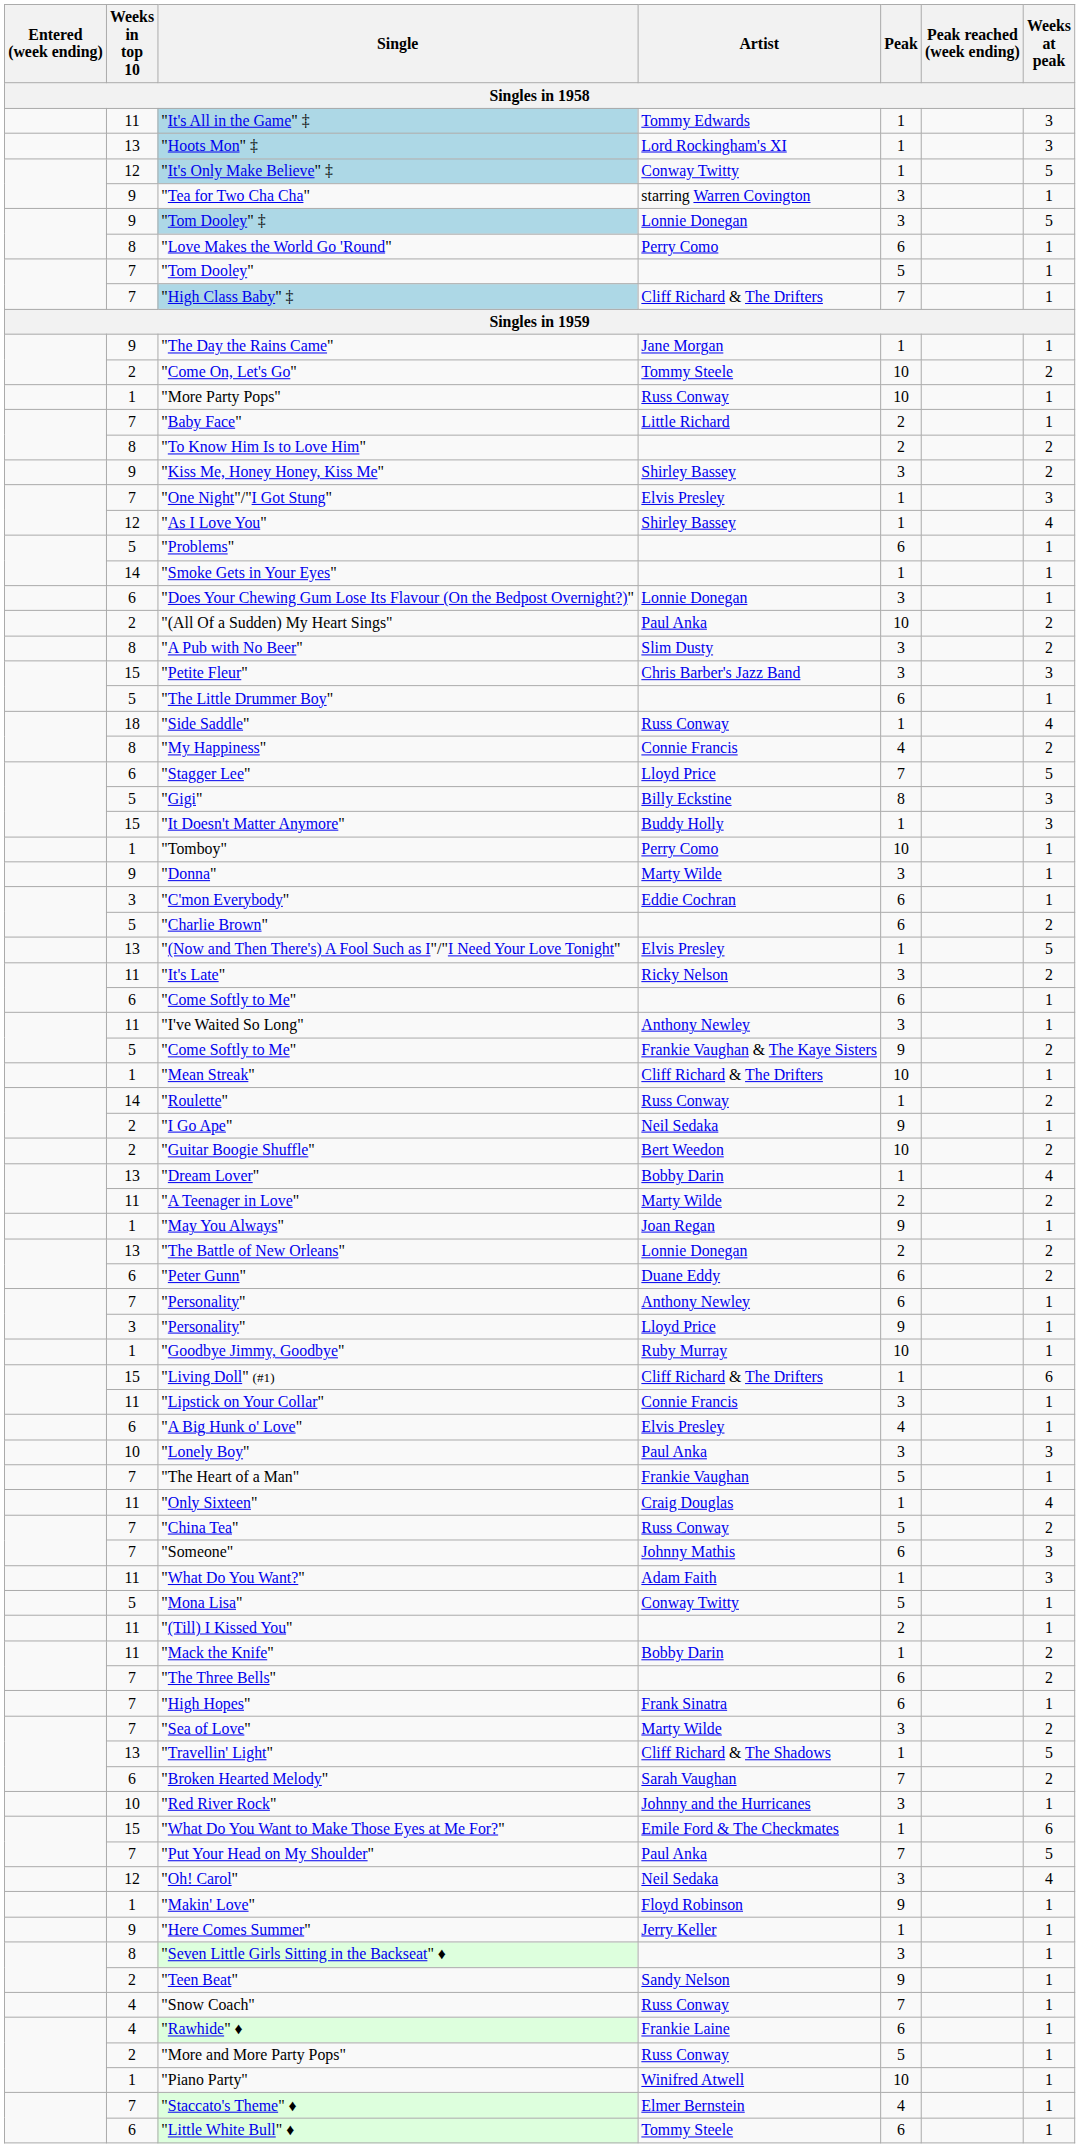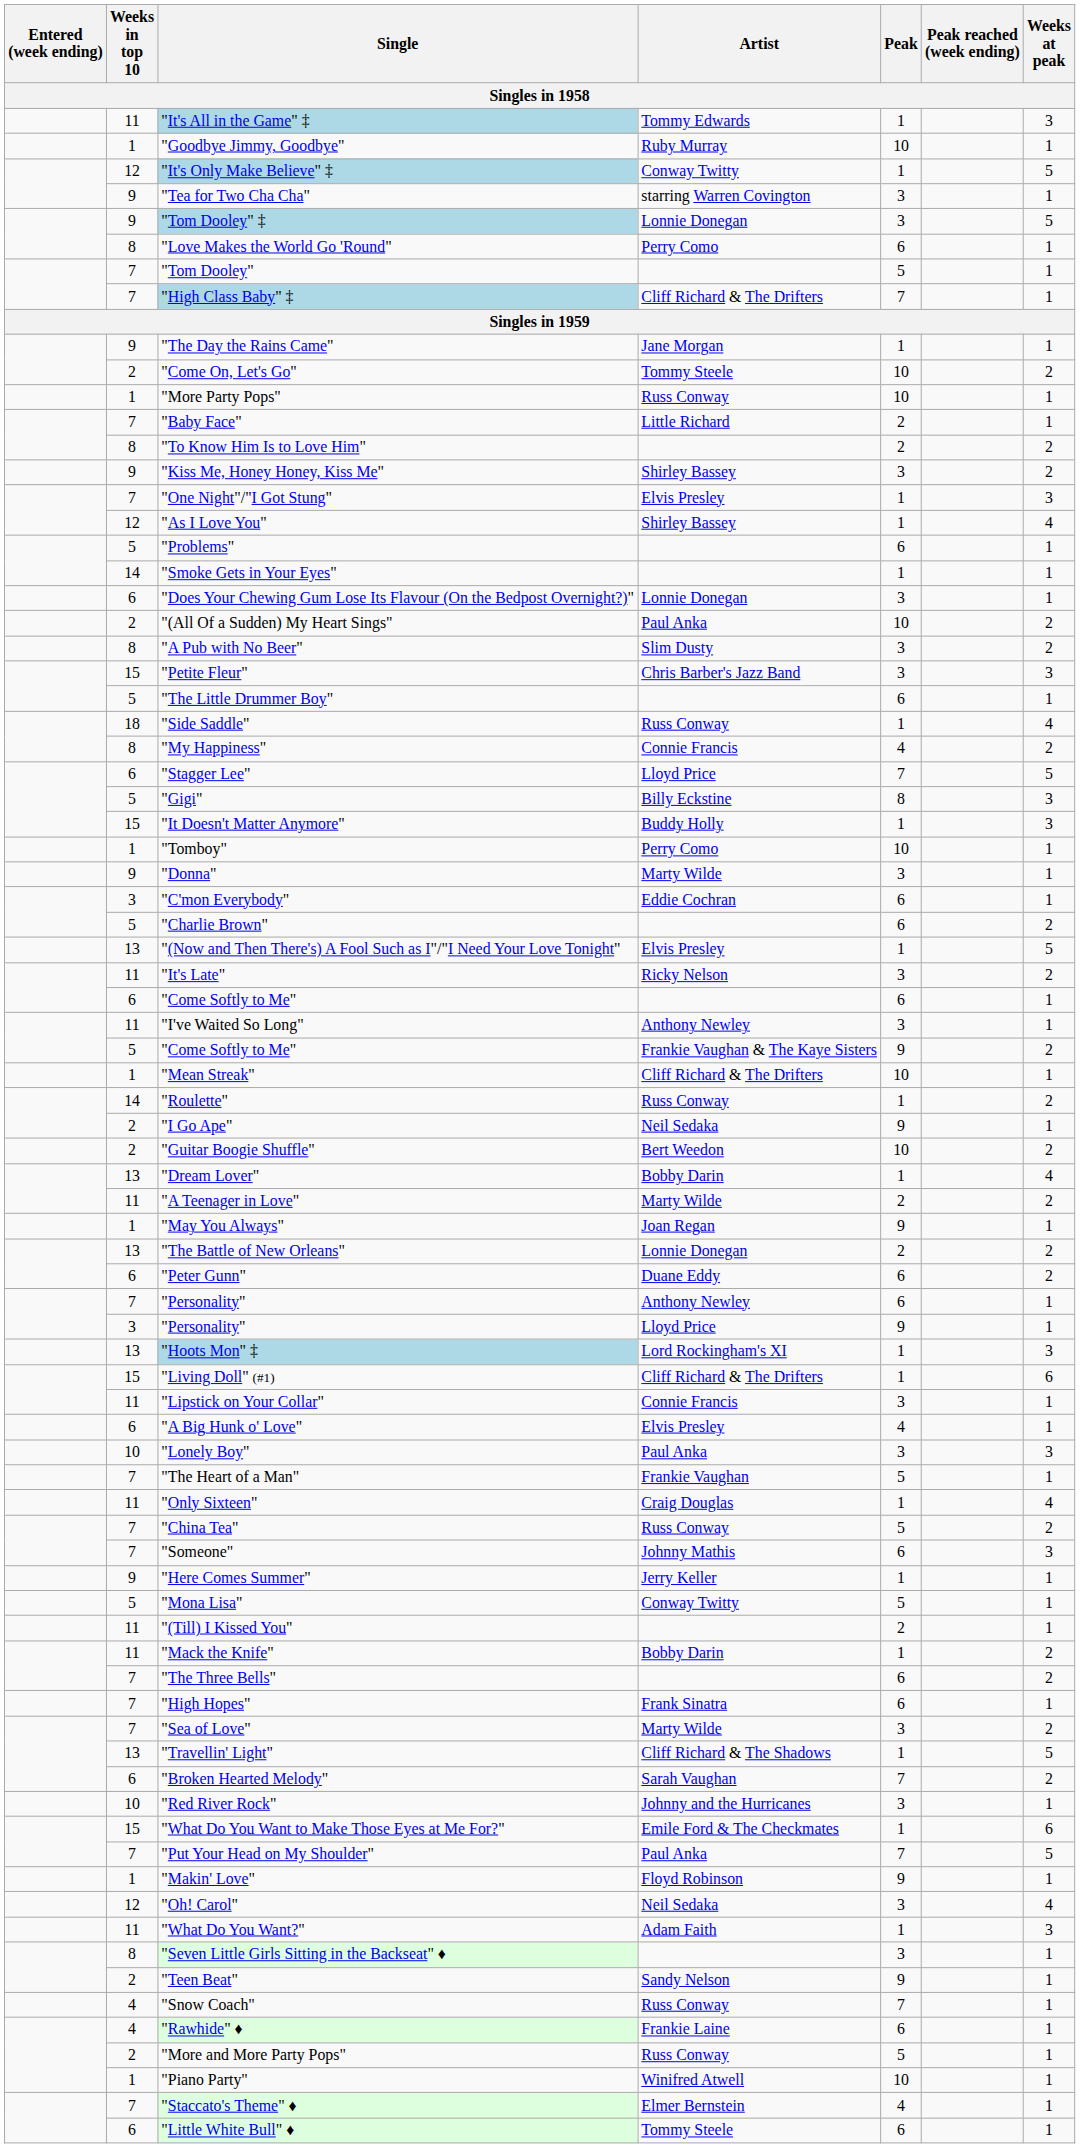rows swapped: "Hoots Mon" ‡ <-> "Goodbye Jimmy, Goodbye"
rows swapped: "Here Comes Summer" <-> "What Do You Want?"
rows swapped: "Makin' Love" <-> "Oh! Carol"
